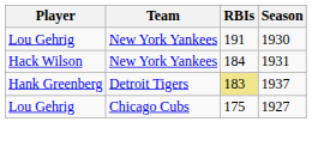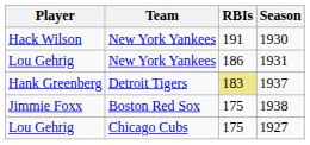1930 | Player: Lou Gehrig -> Hack Wilson
1931 | Player: Hack Wilson -> Lou Gehrig
1931 | RBIs: 184 -> 186
+ row: Jimmie Foxx | Boston Red Sox | 175 | 1938
